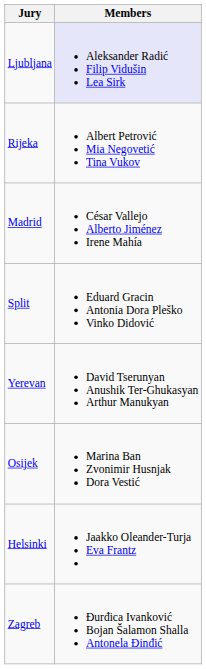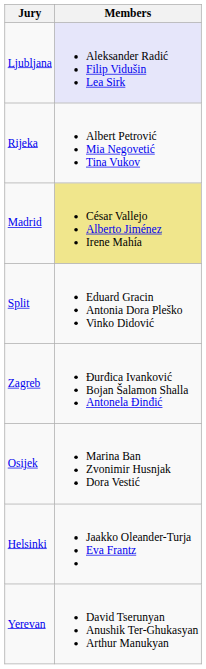Madrid | Members: no background -> khaki background
rows swapped: Yerevan <-> Zagreb
